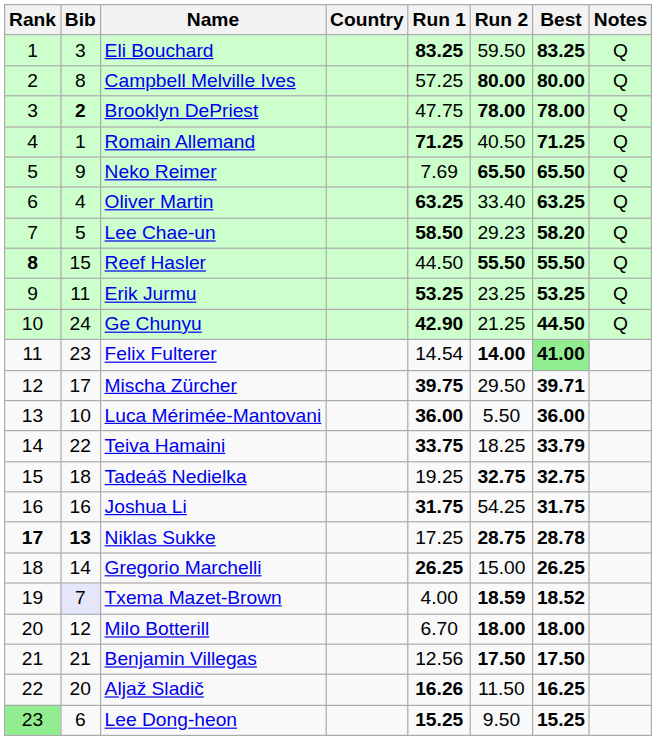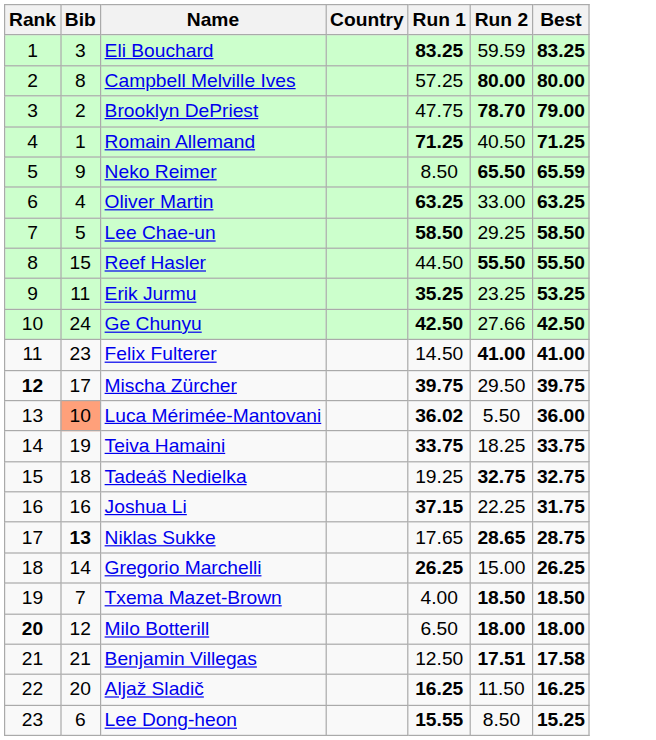- column: Notes | Q | Q | Q | Q | Q | Q | Q | Q | Q | Q
Eli Bouchard | Run 2: 59.50 -> 59.59
Brooklyn DePriest | Bib: bold -> normal
Brooklyn DePriest | Run 2: 78.00 -> 78.70
Brooklyn DePriest | Best: 78.00 -> 79.00
Neko Reimer | Run 1: 7.69 -> 8.50
Neko Reimer | Best: 65.50 -> 65.59
Oliver Martin | Run 2: 33.40 -> 33.00
Lee Chae-un | Run 2: 29.23 -> 29.25
Lee Chae-un | Best: 58.20 -> 58.50
Reef Hasler | Rank: bold -> normal
Erik Jurmu | Run 1: 53.25 -> 35.25
Ge Chunyu | Run 1: 42.90 -> 42.50
Ge Chunyu | Run 2: 21.25 -> 27.66
Ge Chunyu | Best: 44.50 -> 42.50
Felix Fulterer | Run 1: 14.54 -> 14.50
Felix Fulterer | Run 2: 14.00 -> 41.00
Felix Fulterer | Best: lightgreen background -> no background
Mischa Zürcher | Rank: normal -> bold
Mischa Zürcher | Best: 39.71 -> 39.75
Luca Mérimée-Mantovani | Bib: no background -> lightsalmon background
Luca Mérimée-Mantovani | Run 1: 36.00 -> 36.02
Teiva Hamaini | Bib: 22 -> 19
Teiva Hamaini | Best: 33.79 -> 33.75
Joshua Li | Run 1: 31.75 -> 37.15
Joshua Li | Run 2: 54.25 -> 22.25
Niklas Sukke | Rank: bold -> normal
Niklas Sukke | Run 1: 17.25 -> 17.65
Niklas Sukke | Run 2: 28.75 -> 28.65
Niklas Sukke | Best: 28.78 -> 28.75
Txema Mazet-Brown | Bib: lavender background -> no background
Txema Mazet-Brown | Run 2: 18.59 -> 18.50
Txema Mazet-Brown | Best: 18.52 -> 18.50
Milo Botterill | Rank: normal -> bold
Milo Botterill | Run 1: 6.70 -> 6.50
Benjamin Villegas | Run 1: 12.56 -> 12.50
Benjamin Villegas | Run 2: 17.50 -> 17.51
Benjamin Villegas | Best: 17.50 -> 17.58
Aljaž Sladič | Run 1: 16.26 -> 16.25
Lee Dong-heon | Rank: lightgreen background -> no background
Lee Dong-heon | Run 1: 15.25 -> 15.55
Lee Dong-heon | Run 2: 9.50 -> 8.50
